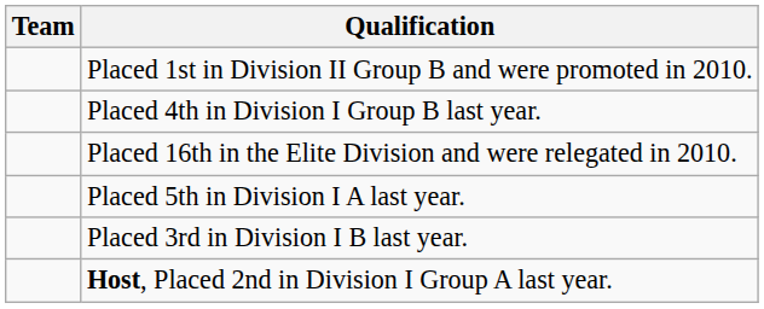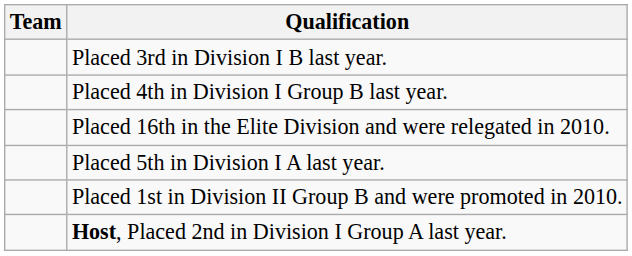rows swapped: Placed 1st in Division II Group B and were promoted in 2010. <-> Placed 3rd in Division I B last year.
